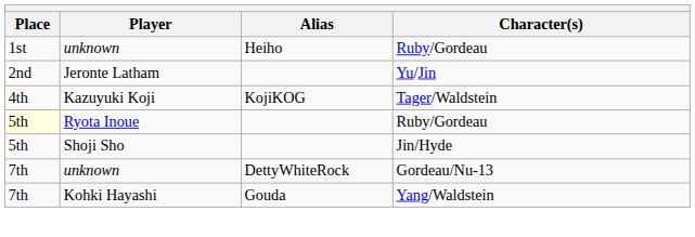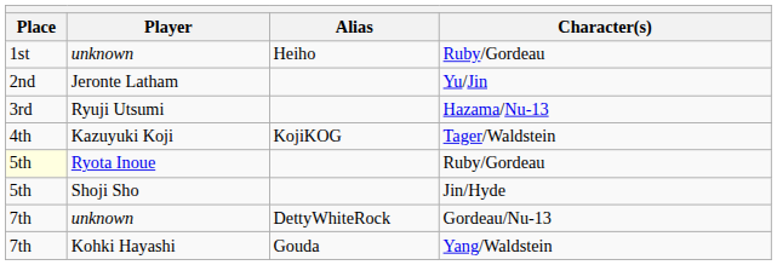+ row: 3rd | Ryuji Utsumi | Hazama/Nu-13
